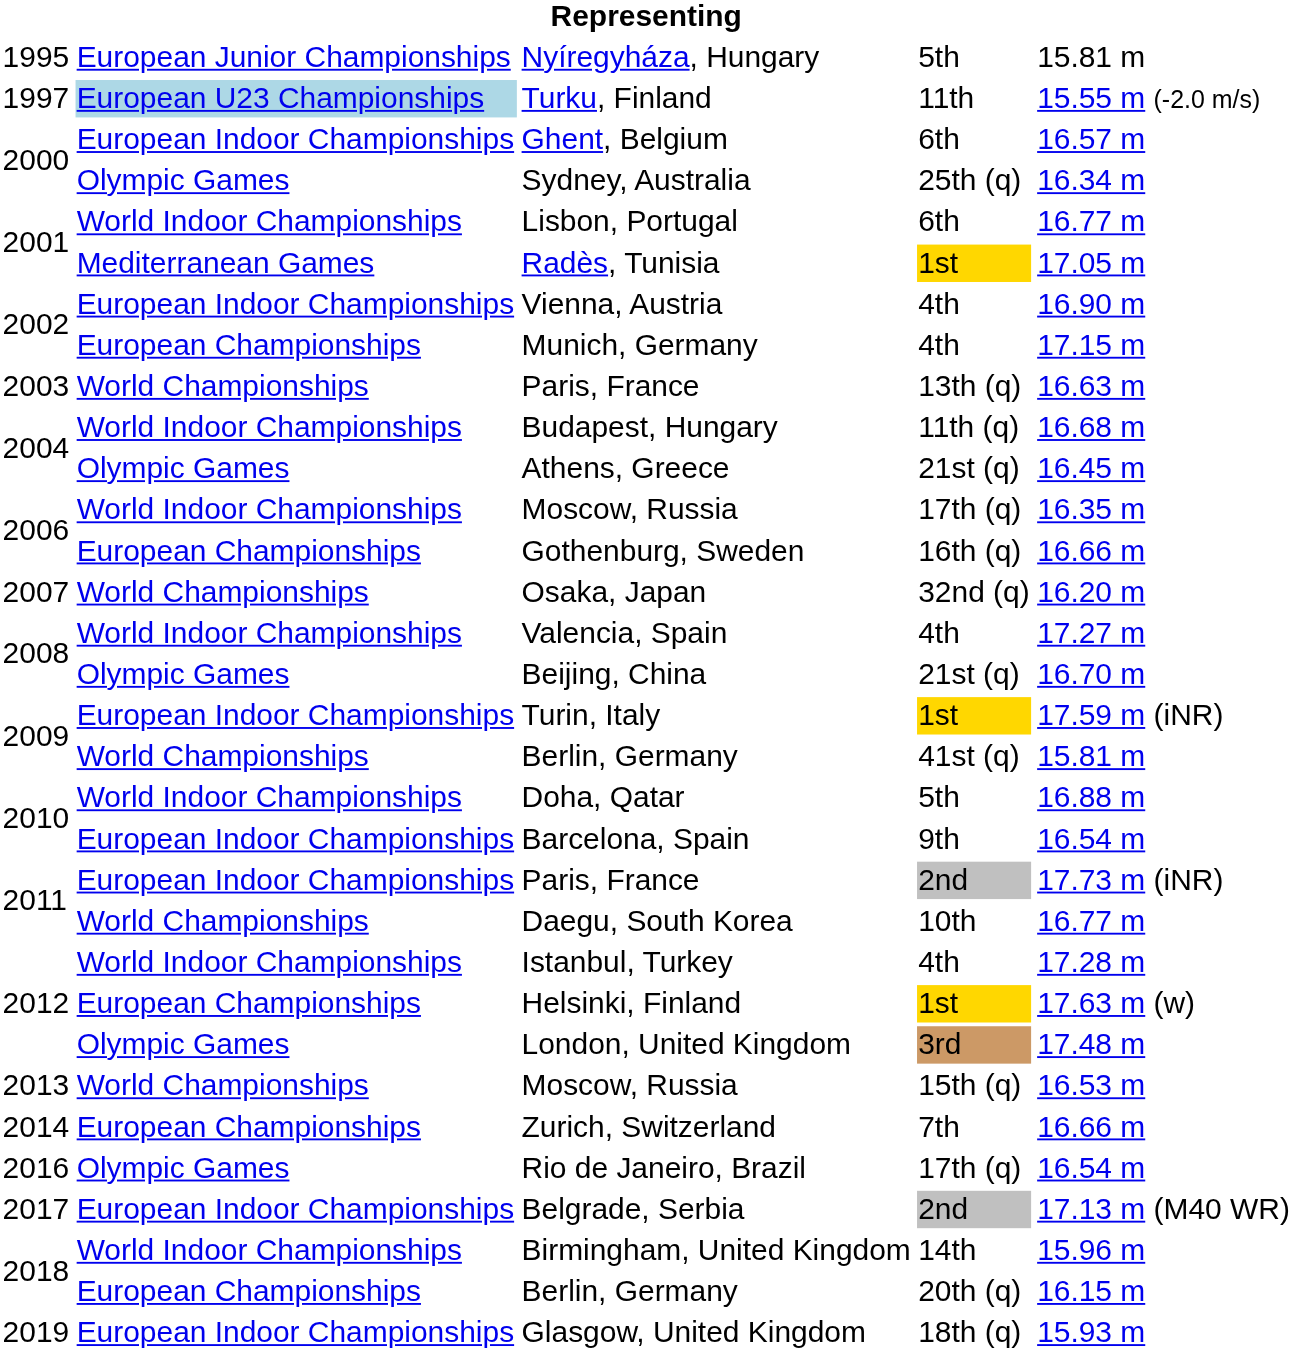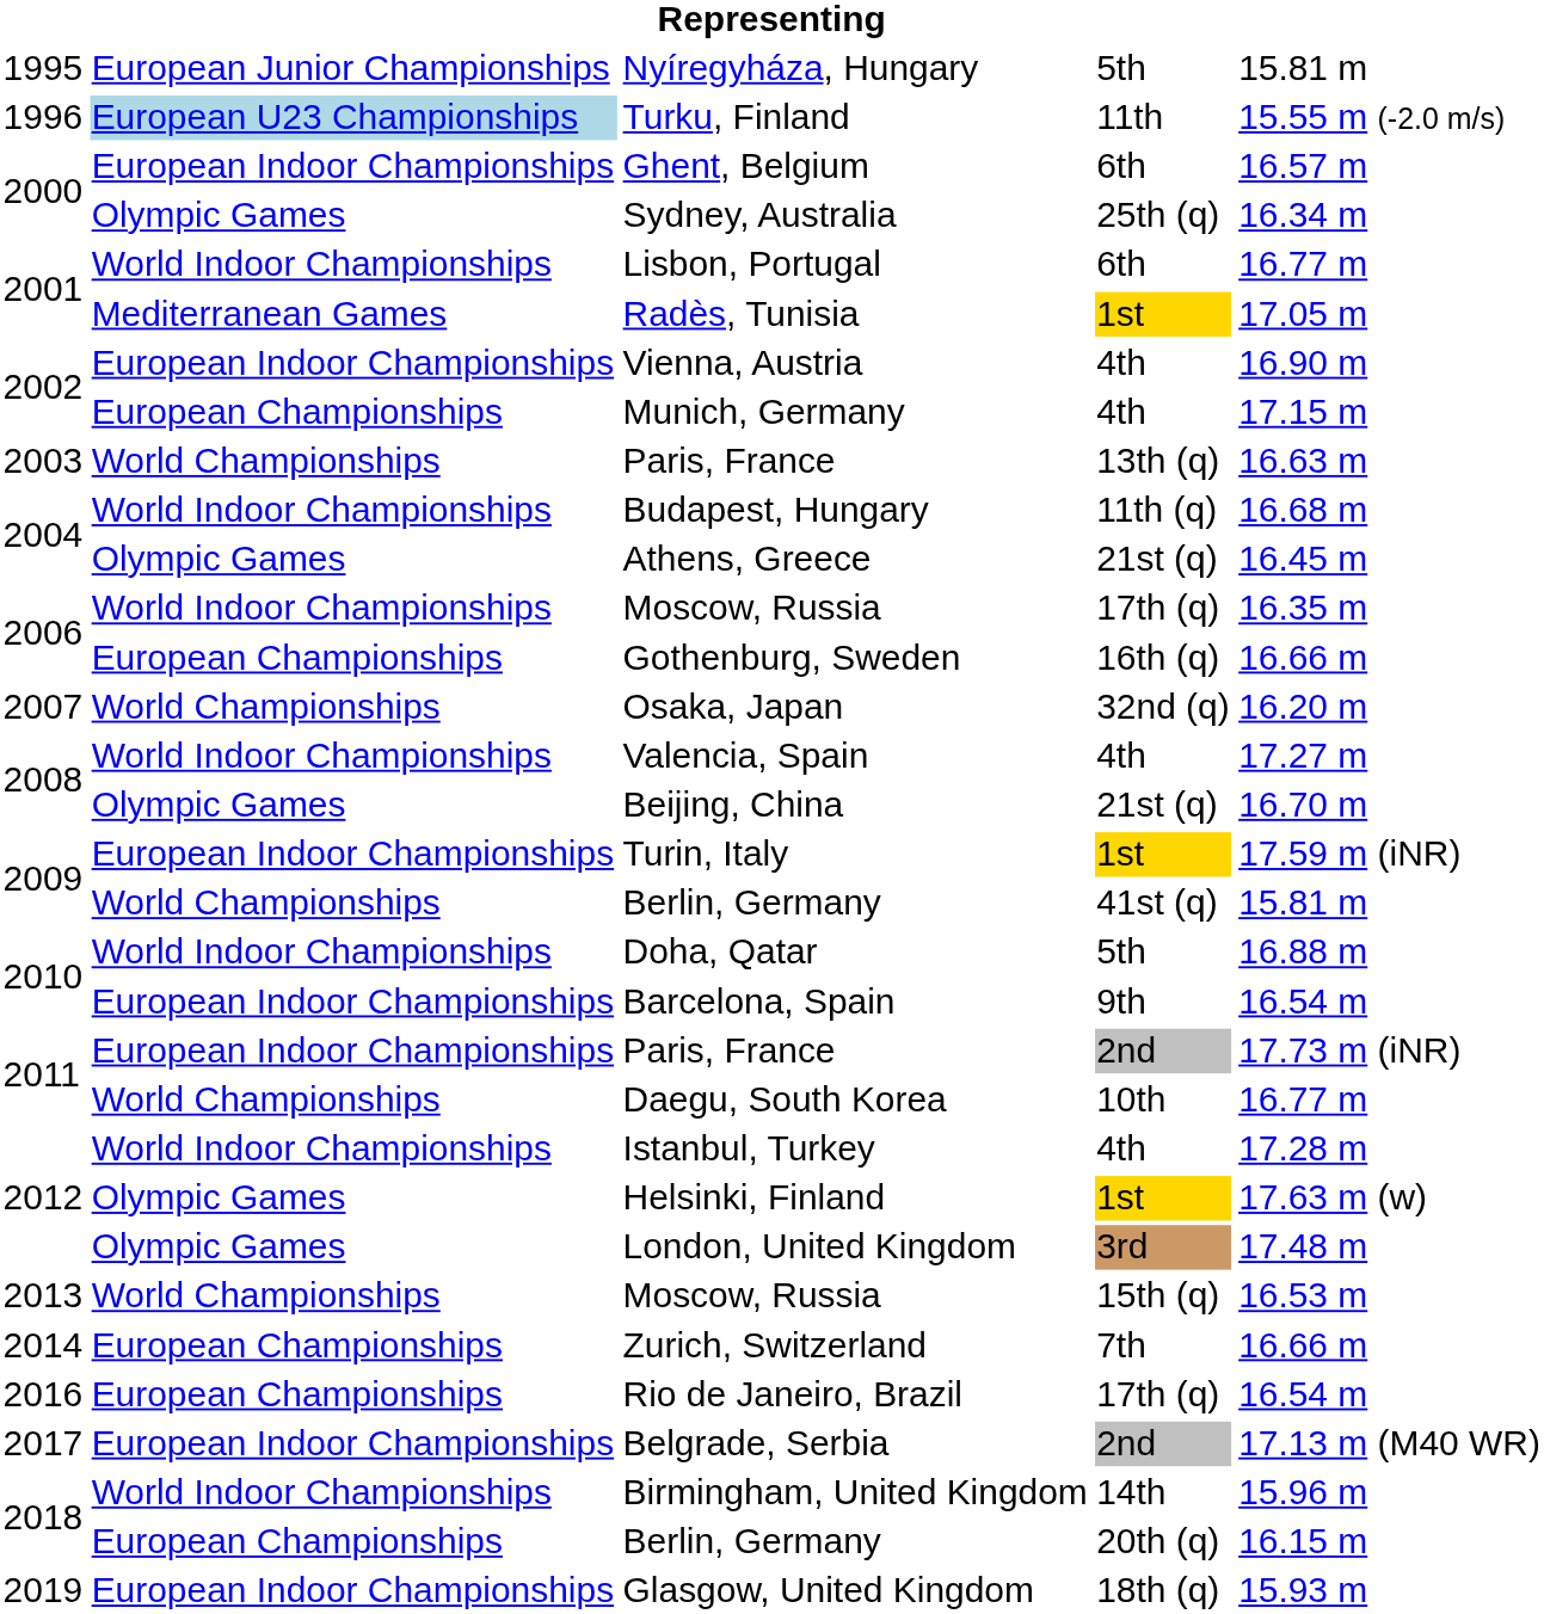Turku, Finland | column 1: 1997 -> 1996
Helsinki, Finland | column 2: European Championships -> Olympic Games
Rio de Janeiro, Brazil | column 2: Olympic Games -> European Championships
